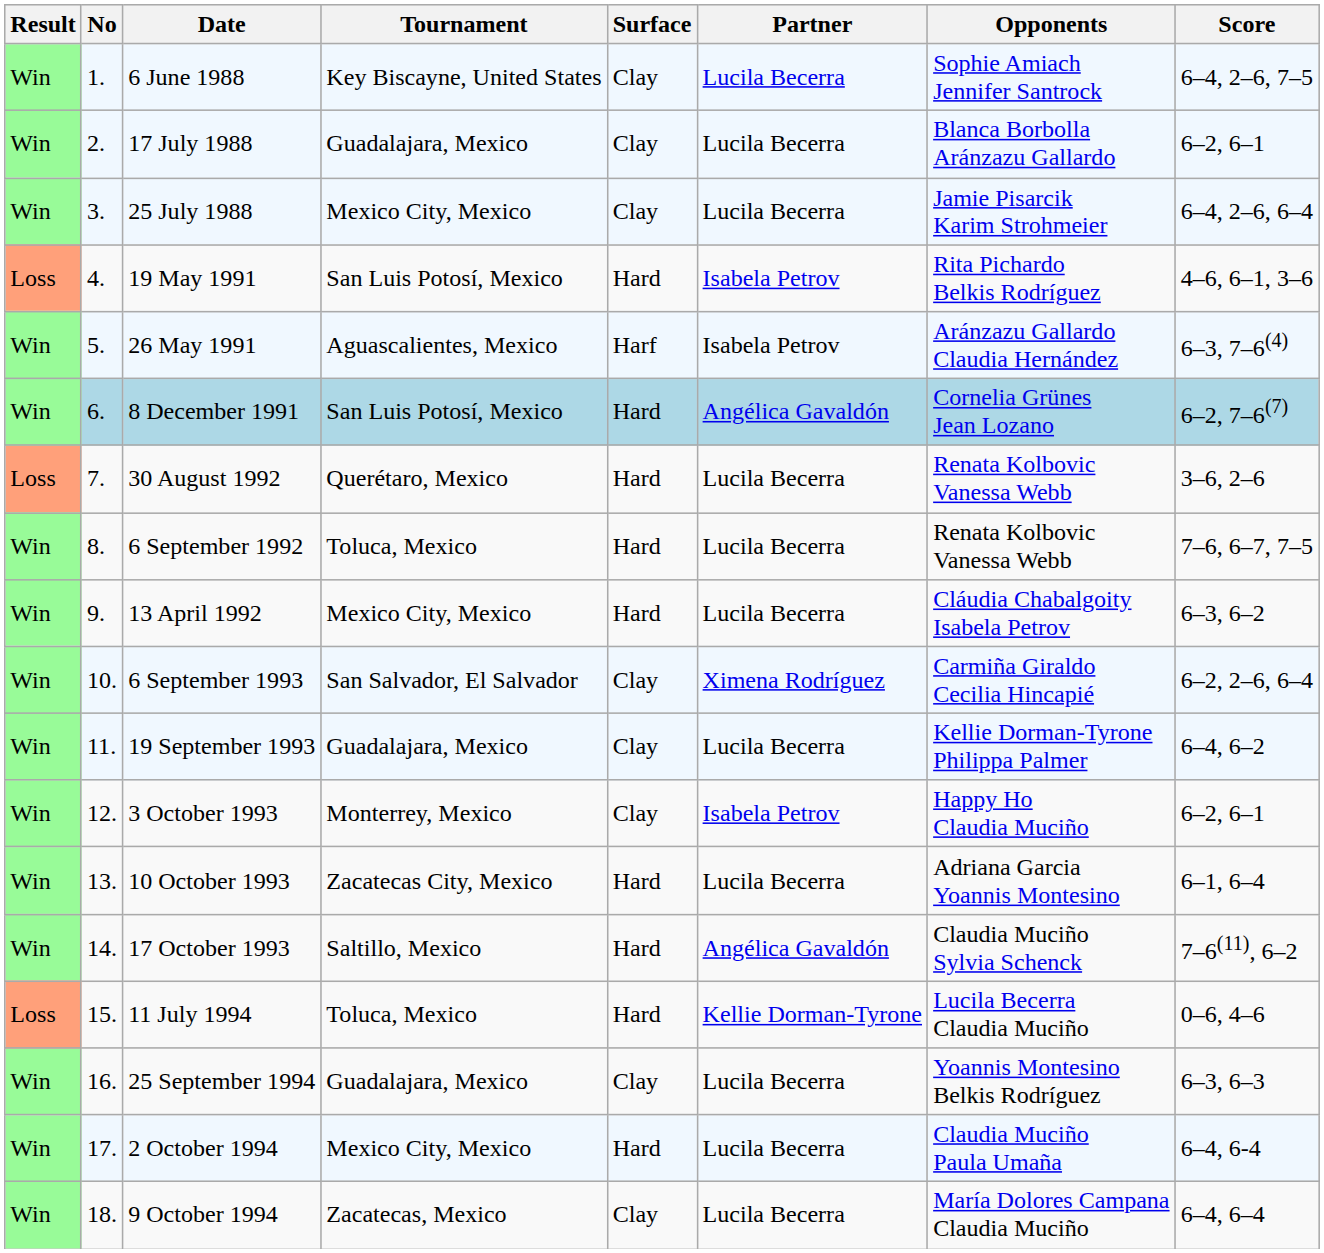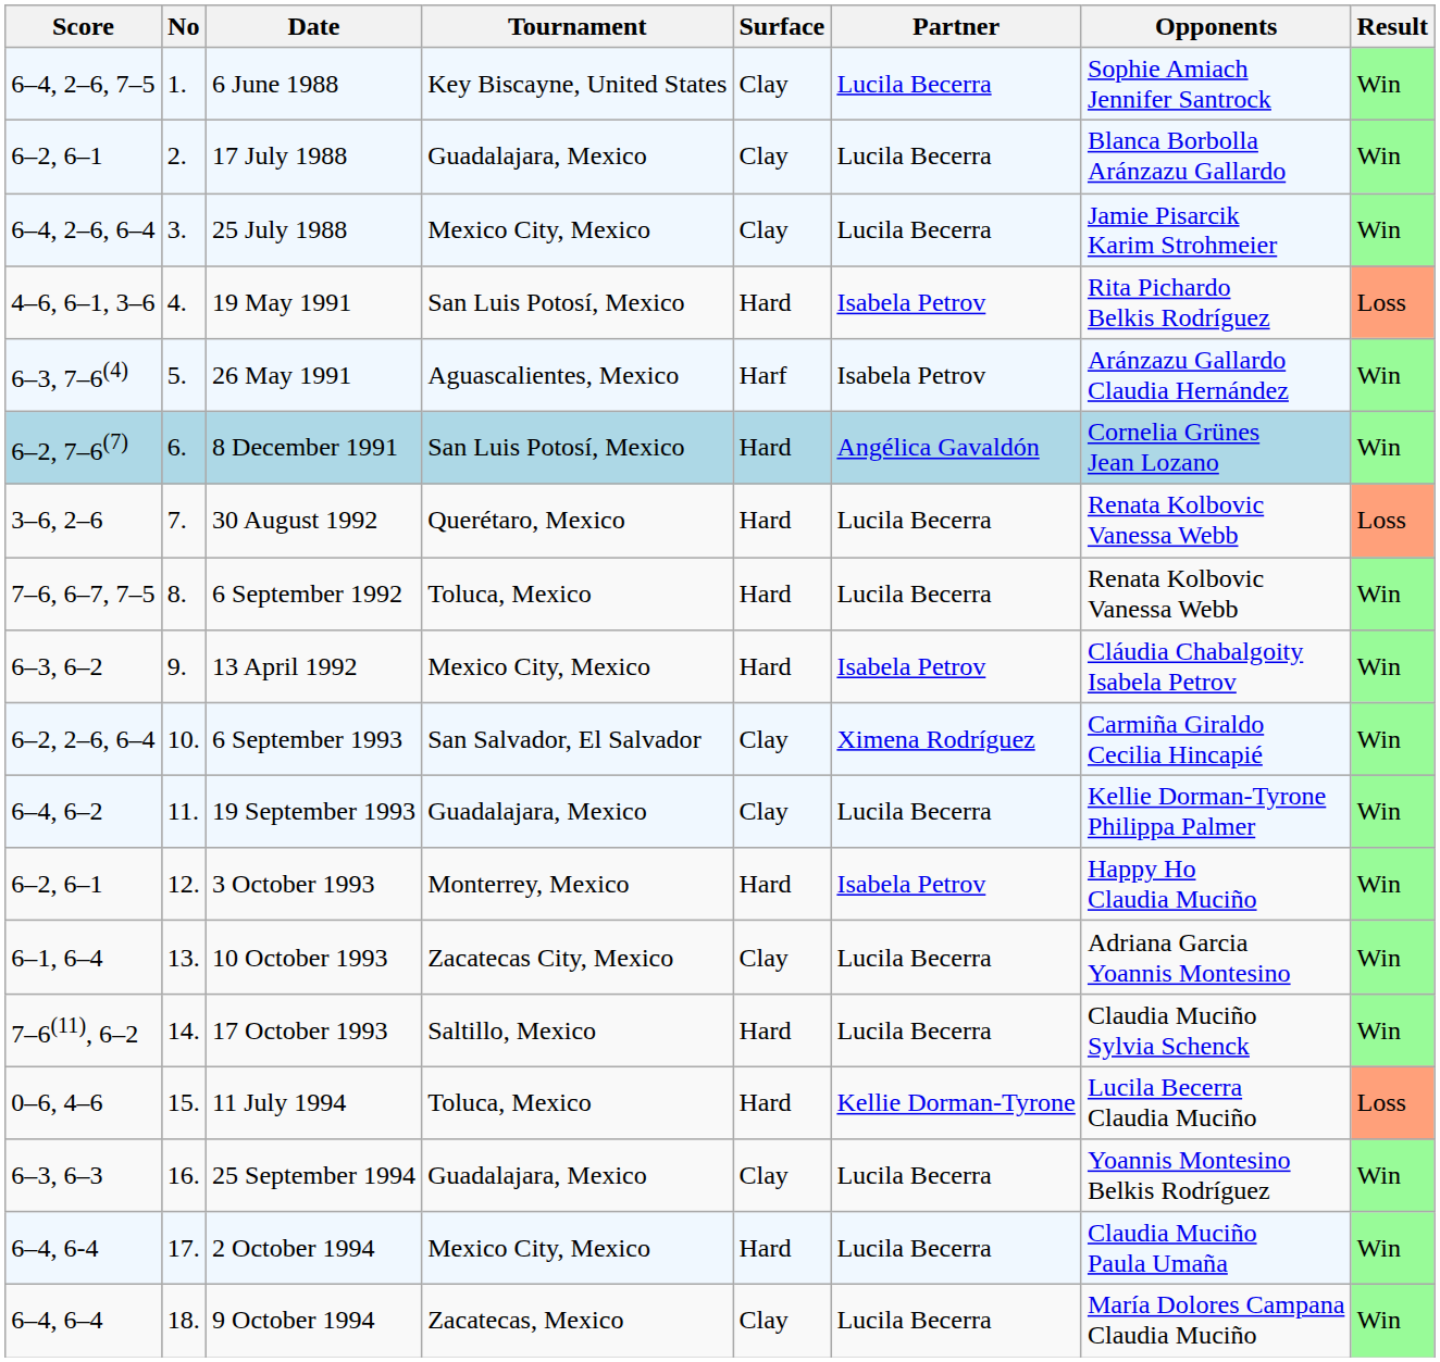columns swapped: Result <-> Score
13 April 1992 | Partner: Lucila Becerra -> Isabela Petrov
3 October 1993 | Surface: Clay -> Hard
10 October 1993 | Surface: Hard -> Clay
17 October 1993 | Partner: Angélica Gavaldón -> Lucila Becerra
